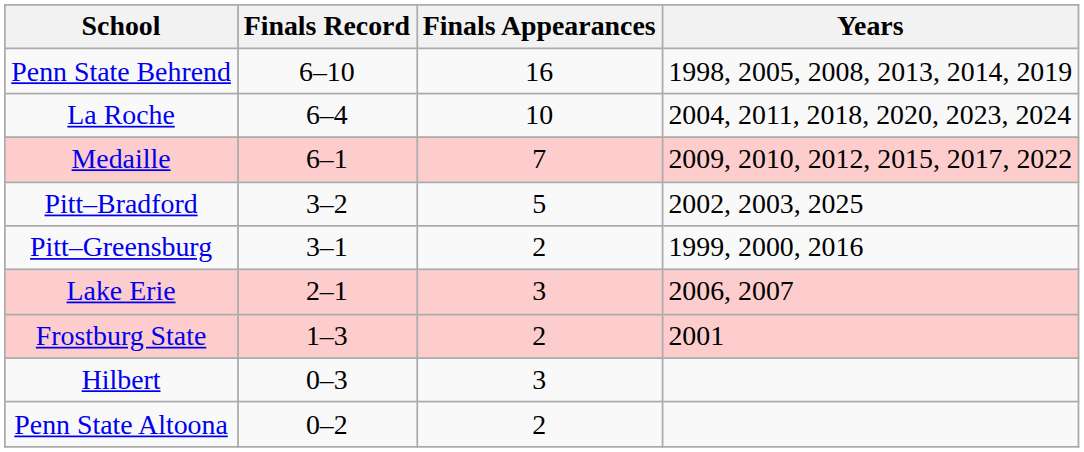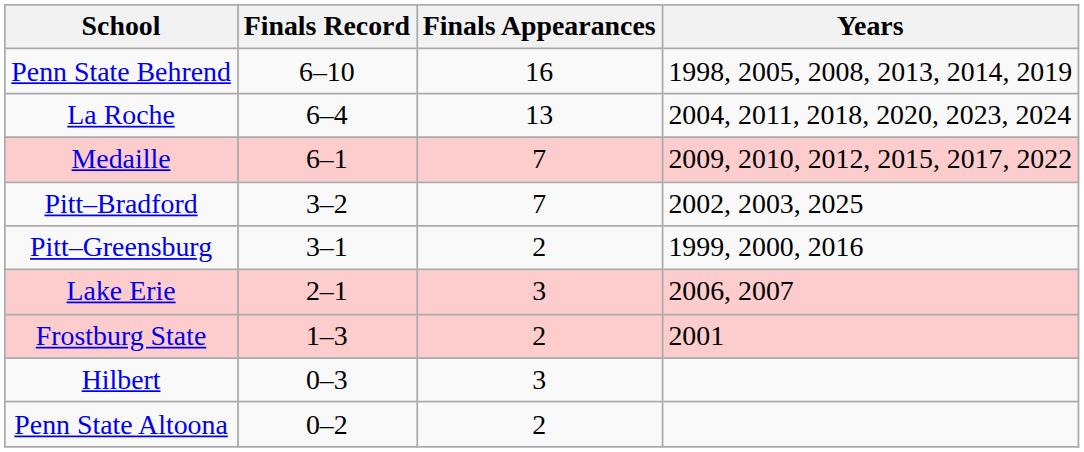La Roche | Finals Appearances: 10 -> 13
Pitt–Bradford | Finals Appearances: 5 -> 7
